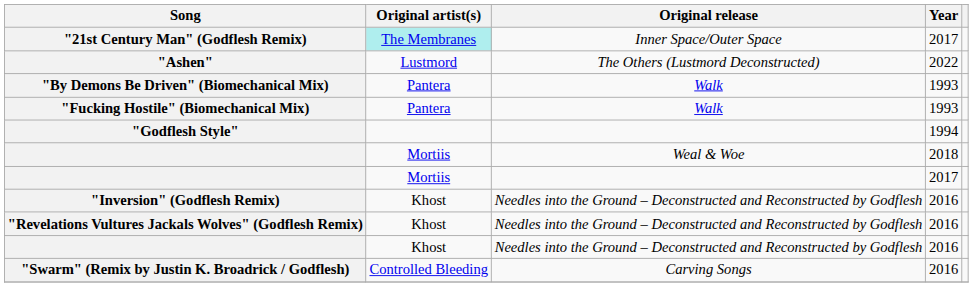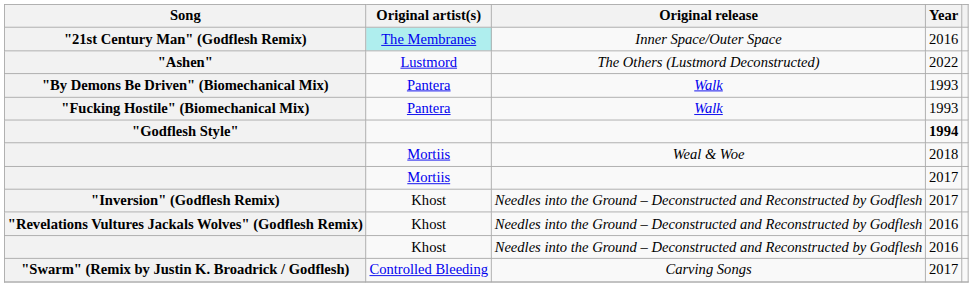"21st Century Man" (Godflesh Remix) | Year: 2017 -> 2016
"Godflesh Style" | Year: normal -> bold
"Inversion" (Godflesh Remix) | Year: 2016 -> 2017
"Swarm" (Remix by Justin K. Broadrick / Godflesh) | Year: 2016 -> 2017
